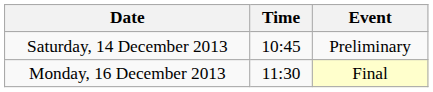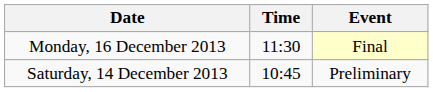rows swapped: Saturday, 14 December 2013 <-> Monday, 16 December 2013
